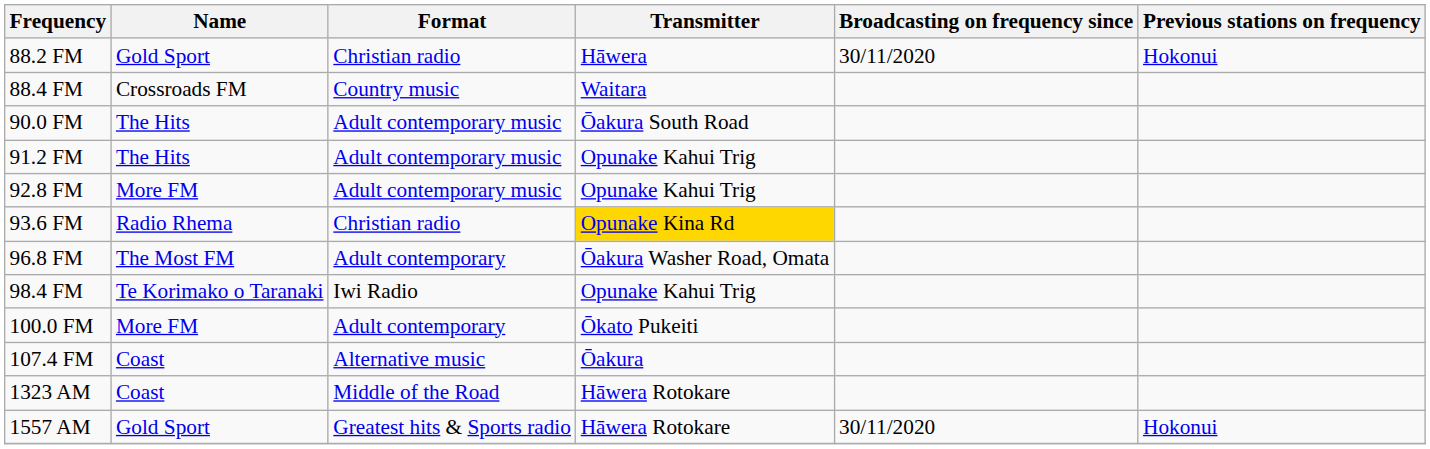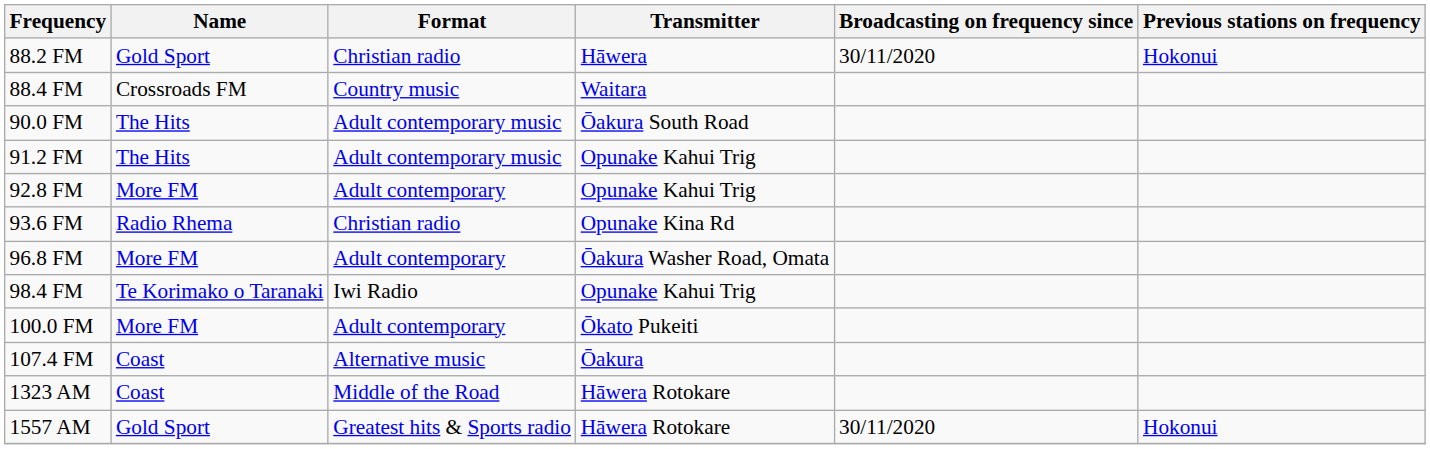92.8 FM | Format: Adult contemporary music -> Adult contemporary
93.6 FM | Transmitter: gold background -> no background
96.8 FM | Name: The Most FM -> More FM
